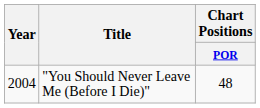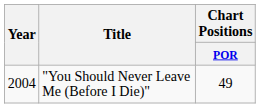"You Should Never Leave Me (Before I Die)" | Chart Positions / POR: 48 -> 49
